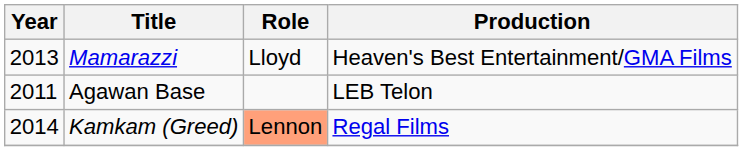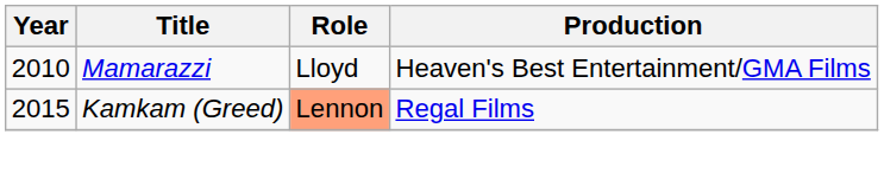Mamarazzi | Year: 2013 -> 2010
- row: 2011 | Agawan Base | LEB Telon
Kamkam (Greed) | Year: 2014 -> 2015
